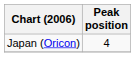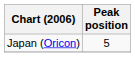Japan (Oricon) | Peak position: 4 -> 5
